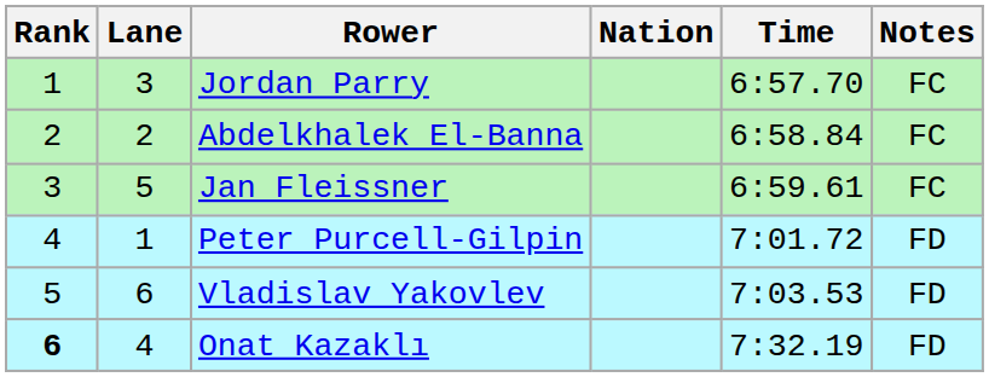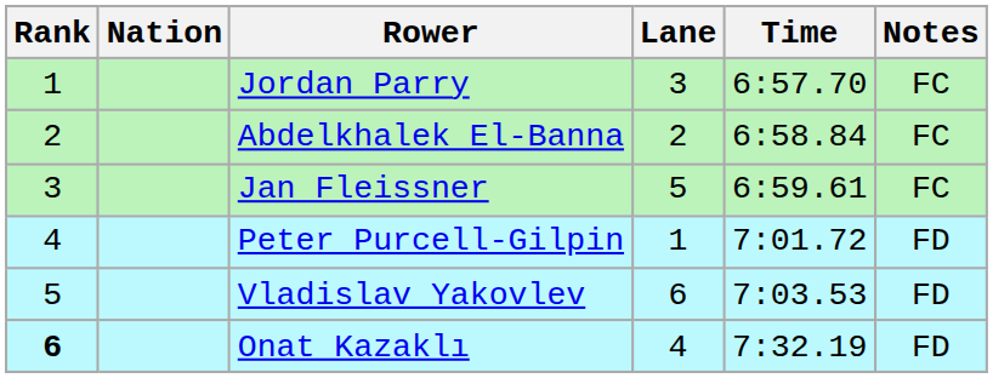columns swapped: Lane <-> Nation
